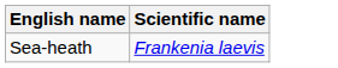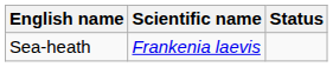+ column: Status
